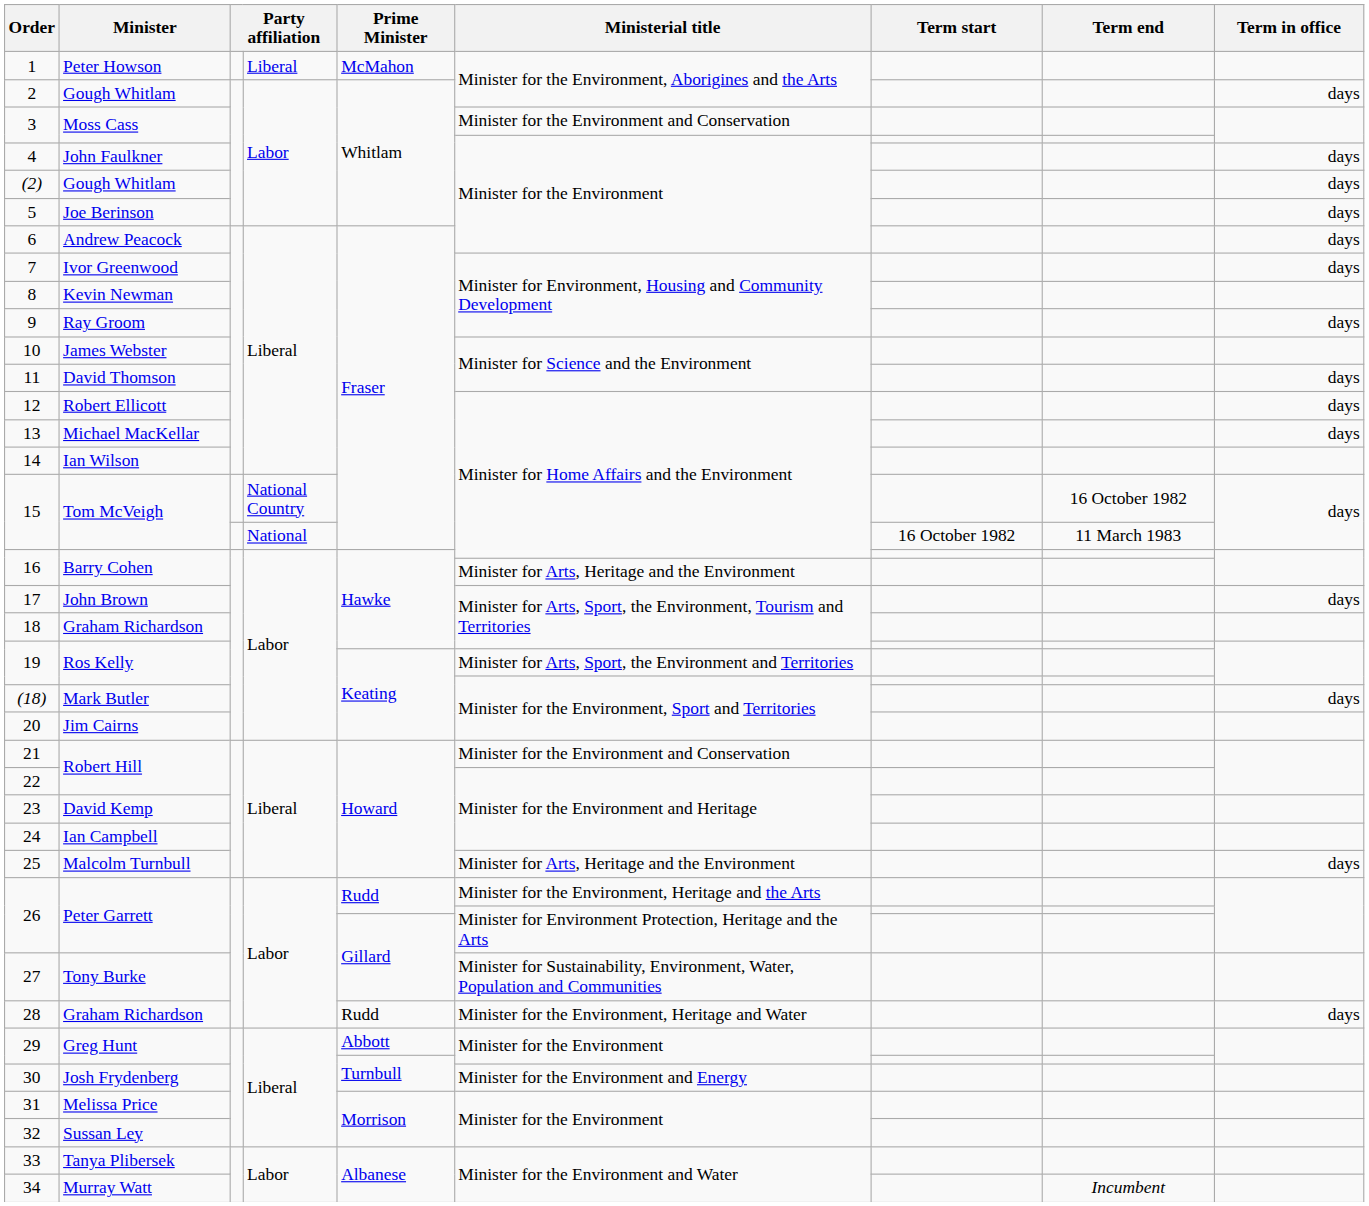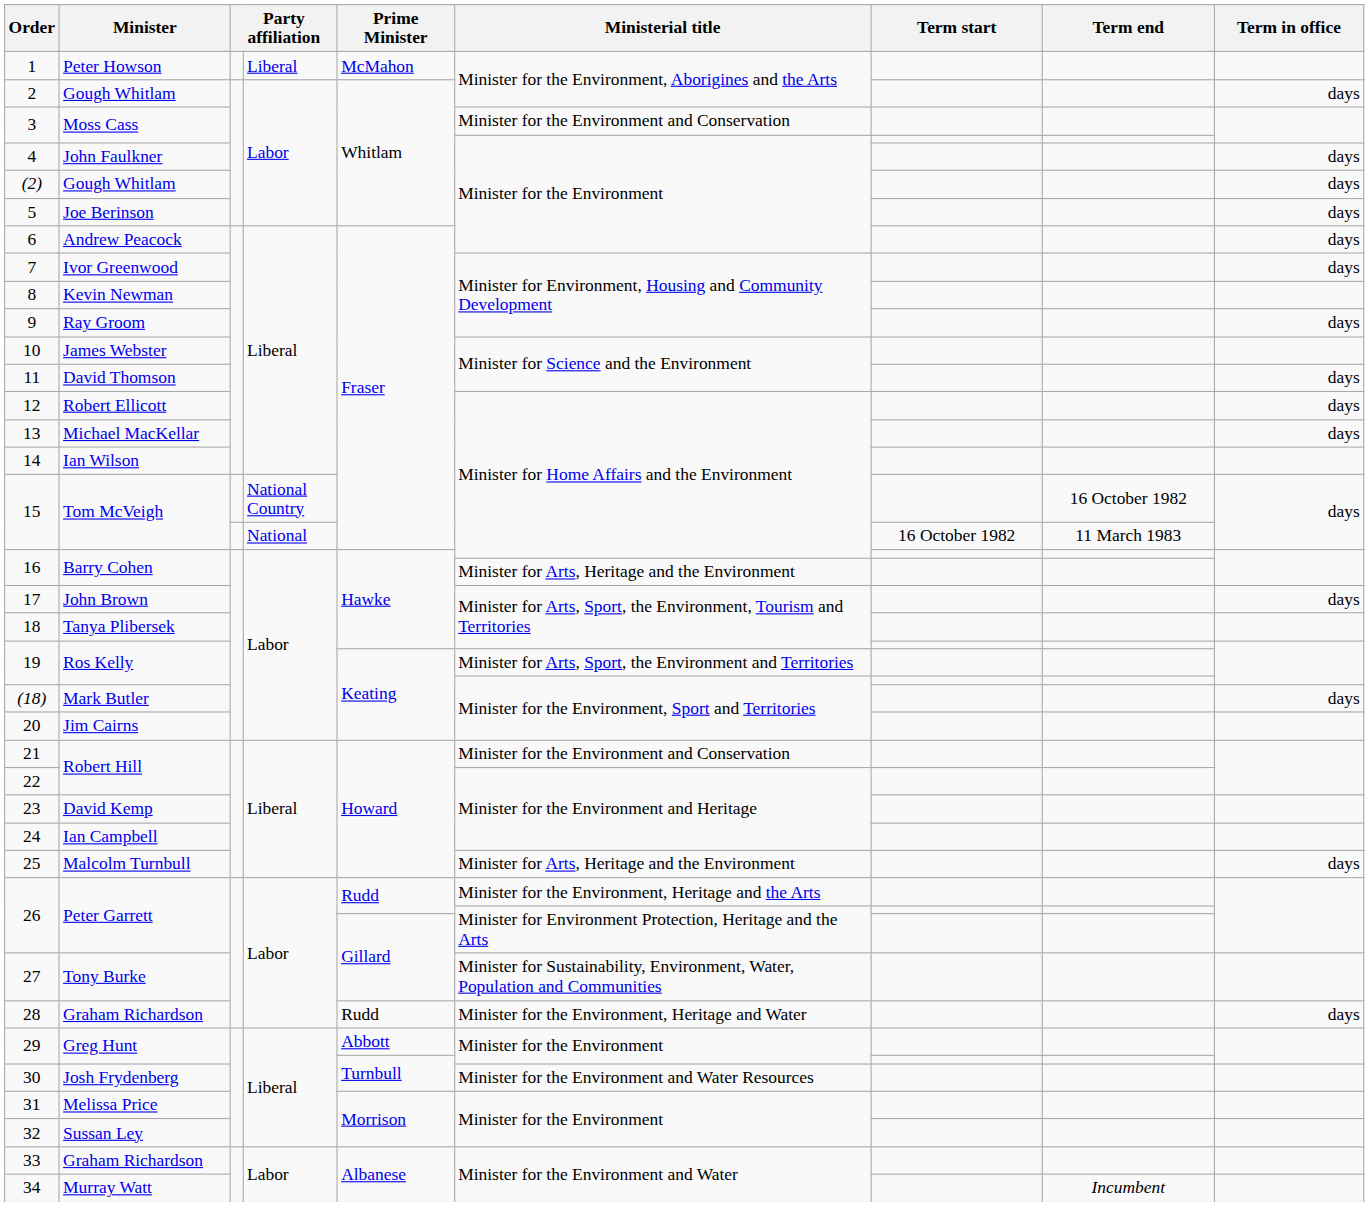18 | Minister: Graham Richardson -> Tanya Plibersek
30 | Ministerial title: Minister for the Environment and Energy -> Minister for the Environment and Water Resources
33 | Minister: Tanya Plibersek -> Graham Richardson
